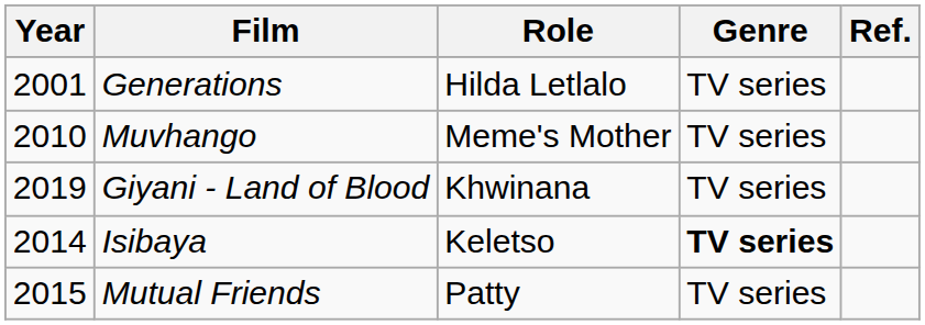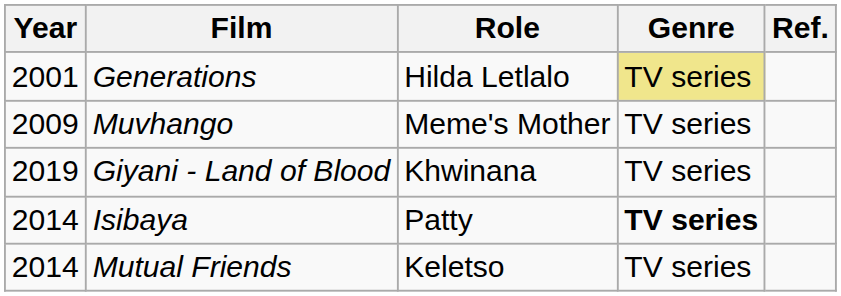Generations | Genre: no background -> khaki background
Muvhango | Year: 2010 -> 2009
Isibaya | Role: Keletso -> Patty
Mutual Friends | Year: 2015 -> 2014
Mutual Friends | Role: Patty -> Keletso
